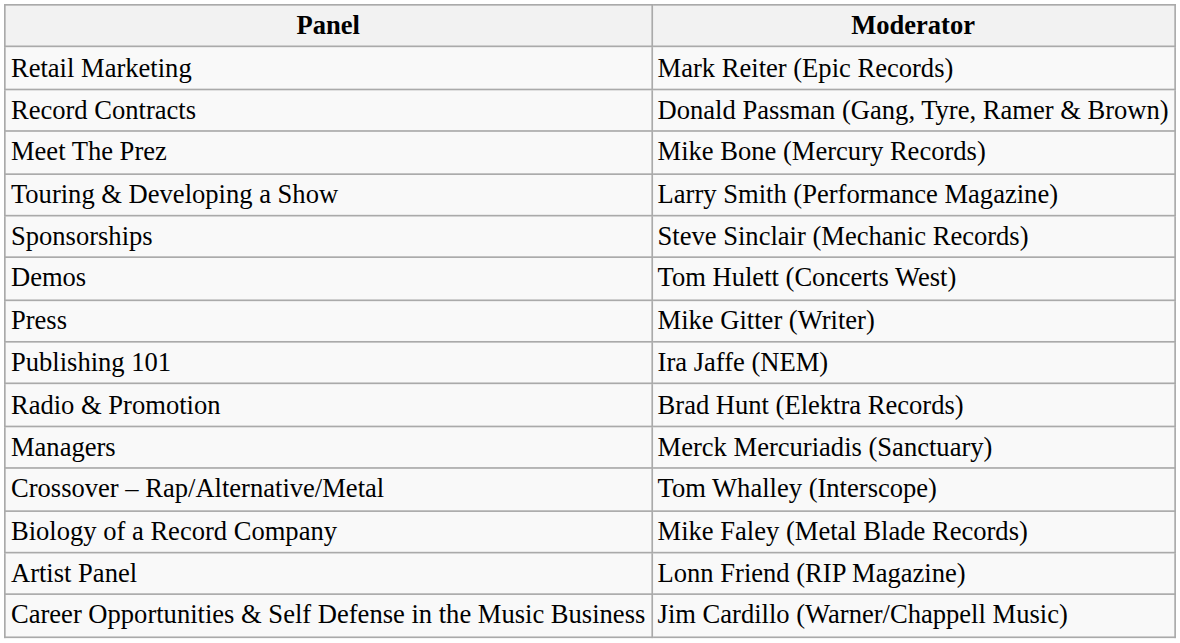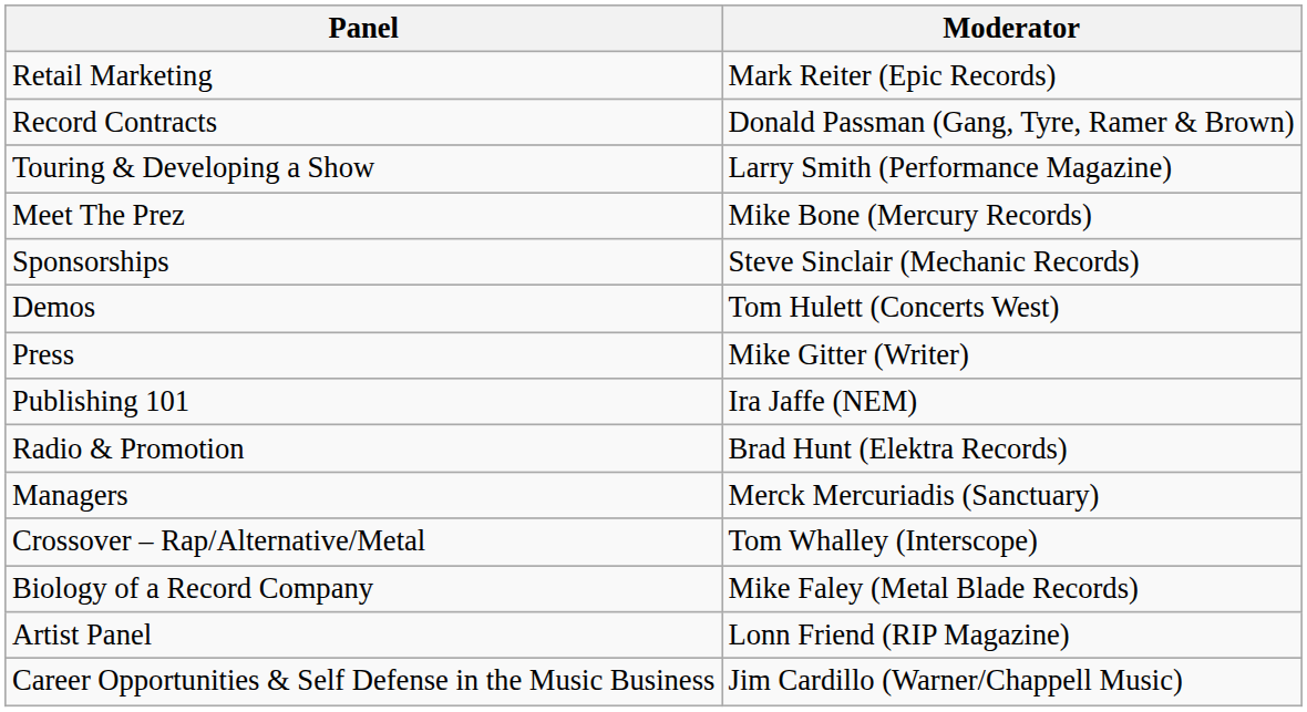rows swapped: Meet The Prez <-> Touring & Developing a Show
